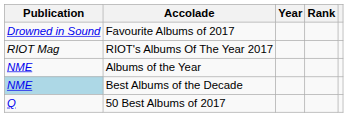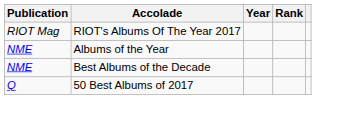- row: Drowned in Sound | Favourite Albums of 2017
Best Albums of the Decade | Publication: lightblue background -> no background
